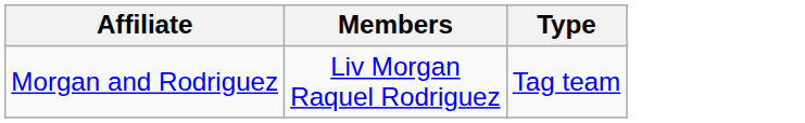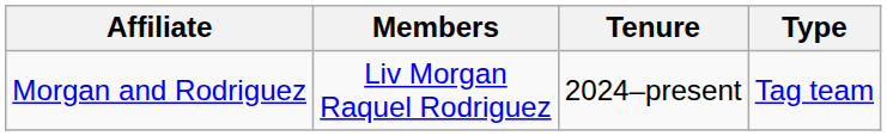+ column: Tenure | 2024–present
